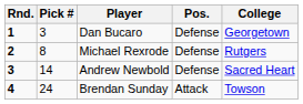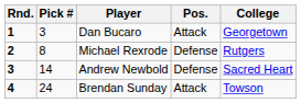Dan Bucaro | Pos.: Defense -> Attack
